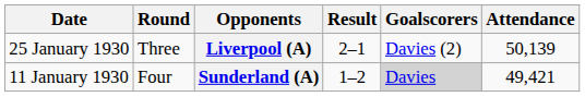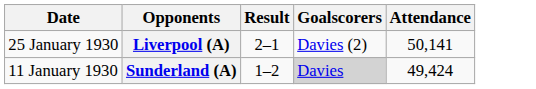- column: Round | Three | Four
Liverpool (A) | Attendance: 50,139 -> 50,141
Sunderland (A) | Attendance: 49,421 -> 49,424
